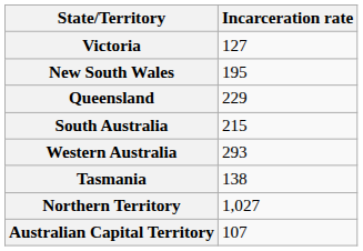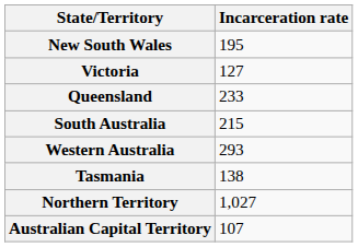rows swapped: New South Wales <-> Victoria
Queensland | Incarceration rate: 229 -> 233
